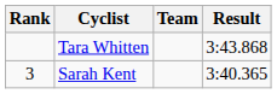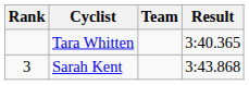Tara Whitten | Result: 3:43.868 -> 3:40.365
Sarah Kent | Result: 3:40.365 -> 3:43.868
